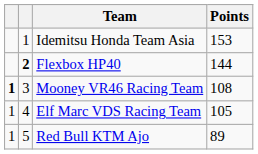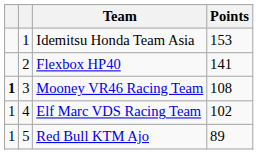Flexbox HP40 | column 2: bold -> normal
Flexbox HP40 | Points: 144 -> 141
Elf Marc VDS Racing Team | Points: 105 -> 102
